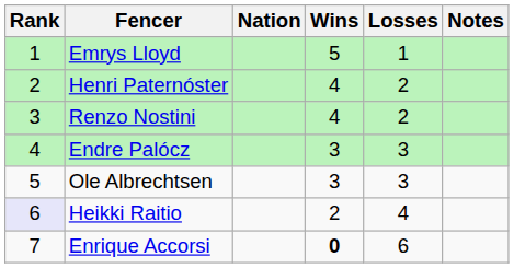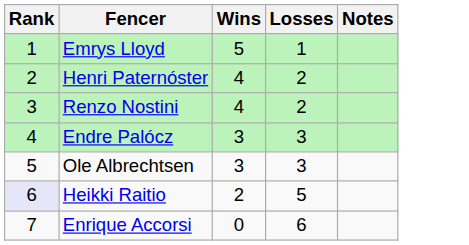- column: Nation
Heikki Raitio | Losses: 4 -> 5
Enrique Accorsi | Wins: bold -> normal
